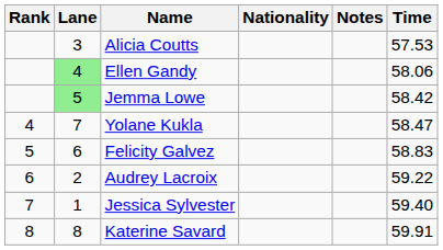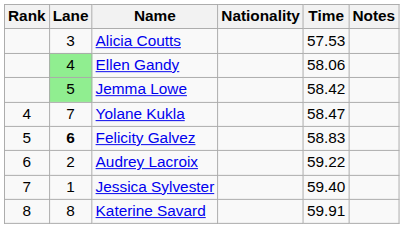columns swapped: Time <-> Notes
Felicity Galvez | Lane: normal -> bold
